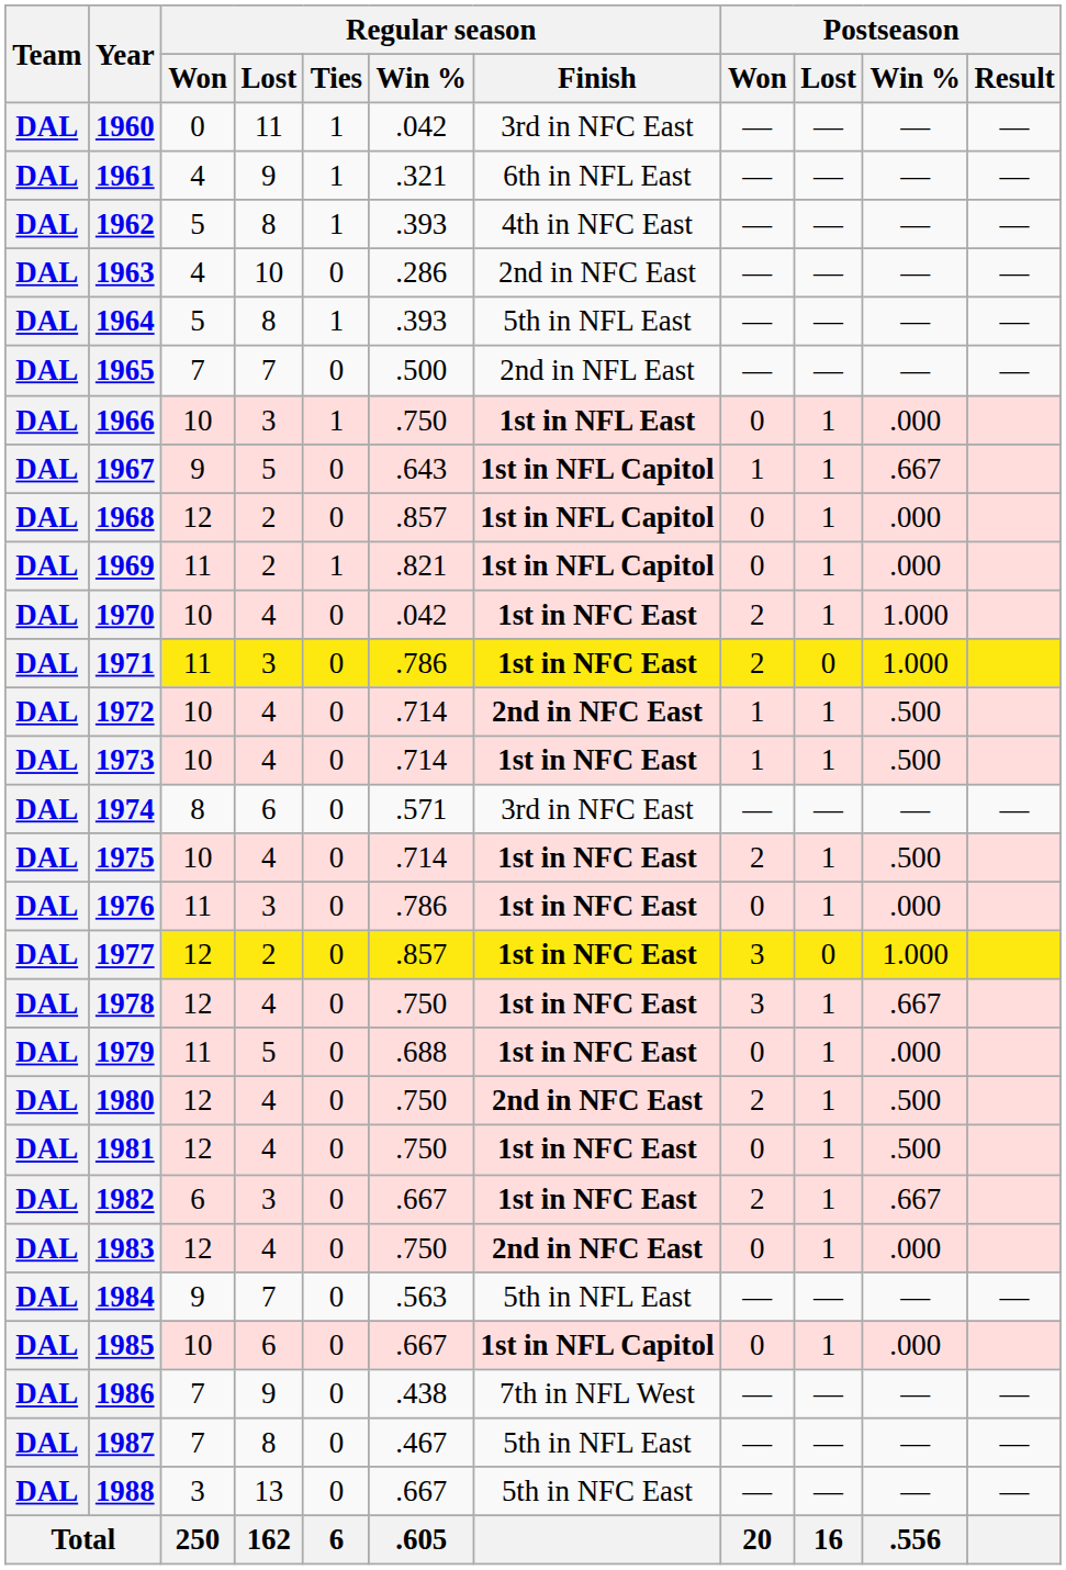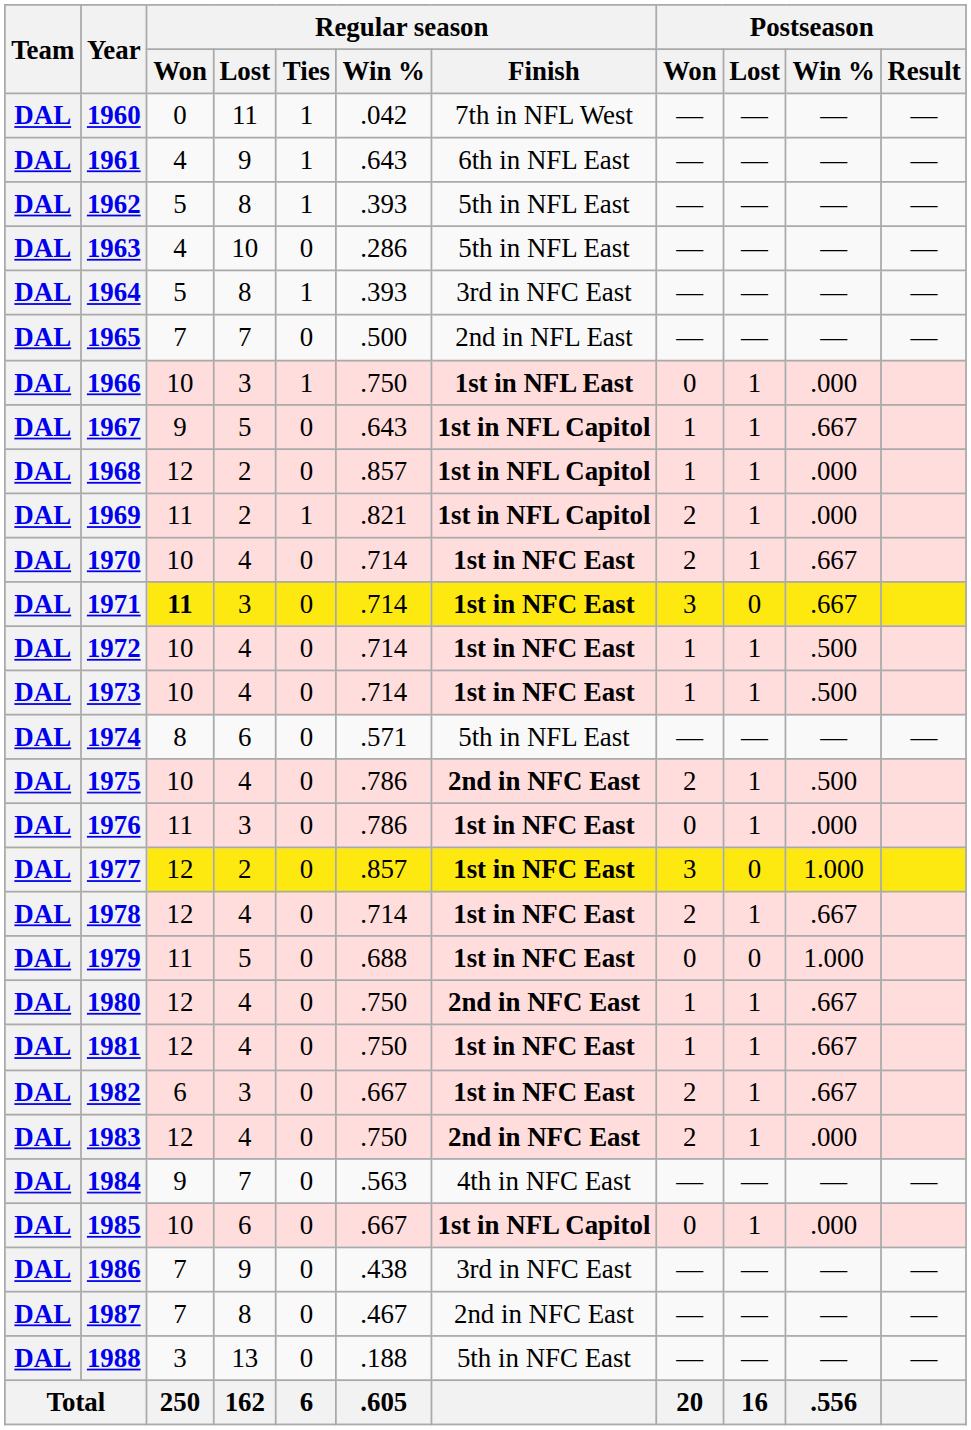1960 | Regular season / Finish: 3rd in NFC East -> 7th in NFL West
1961 | Regular season / Win %: .321 -> .643
1962 | Regular season / Finish: 4th in NFC East -> 5th in NFL East
1963 | Regular season / Finish: 2nd in NFC East -> 5th in NFL East
1964 | Regular season / Finish: 5th in NFL East -> 3rd in NFC East
1968 | Postseason / Won: 0 -> 1
1969 | Postseason / Won: 0 -> 2
1970 | Regular season / Win %: .042 -> .714
1970 | Postseason / Win %: 1.000 -> .667
1971 | Regular season / Won: normal -> bold
1971 | Regular season / Win %: .786 -> .714
1971 | Postseason / Won: 2 -> 3
1971 | Postseason / Win %: 1.000 -> .667
1972 | Regular season / Finish: 2nd in NFC East -> 1st in NFC East
1974 | Regular season / Finish: 3rd in NFC East -> 5th in NFL East
1975 | Regular season / Win %: .714 -> .786
1975 | Regular season / Finish: 1st in NFC East -> 2nd in NFC East
1978 | Regular season / Win %: .750 -> .714
1978 | Postseason / Won: 3 -> 2
1979 | Postseason / Lost: 1 -> 0
1979 | Postseason / Win %: .000 -> 1.000
1980 | Postseason / Won: 2 -> 1
1980 | Postseason / Win %: .500 -> .667
1981 | Postseason / Won: 0 -> 1
1981 | Postseason / Win %: .500 -> .667
1983 | Postseason / Won: 0 -> 2
1984 | Regular season / Finish: 5th in NFL East -> 4th in NFC East
1986 | Regular season / Finish: 7th in NFL West -> 3rd in NFC East
1987 | Regular season / Finish: 5th in NFL East -> 2nd in NFC East
1988 | Regular season / Win %: .667 -> .188
